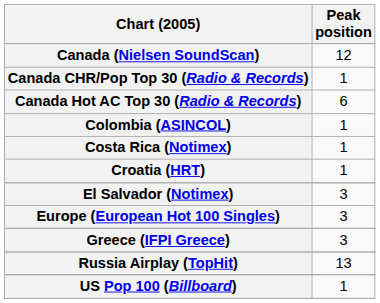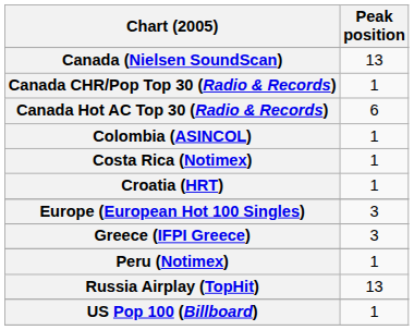Canada (Nielsen SoundScan) | Peak position: 12 -> 13
- row: El Salvador (Notimex) | 3
+ row: Peru (Notimex) | 1
